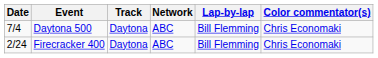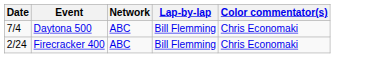- column: Track | Daytona | Daytona
